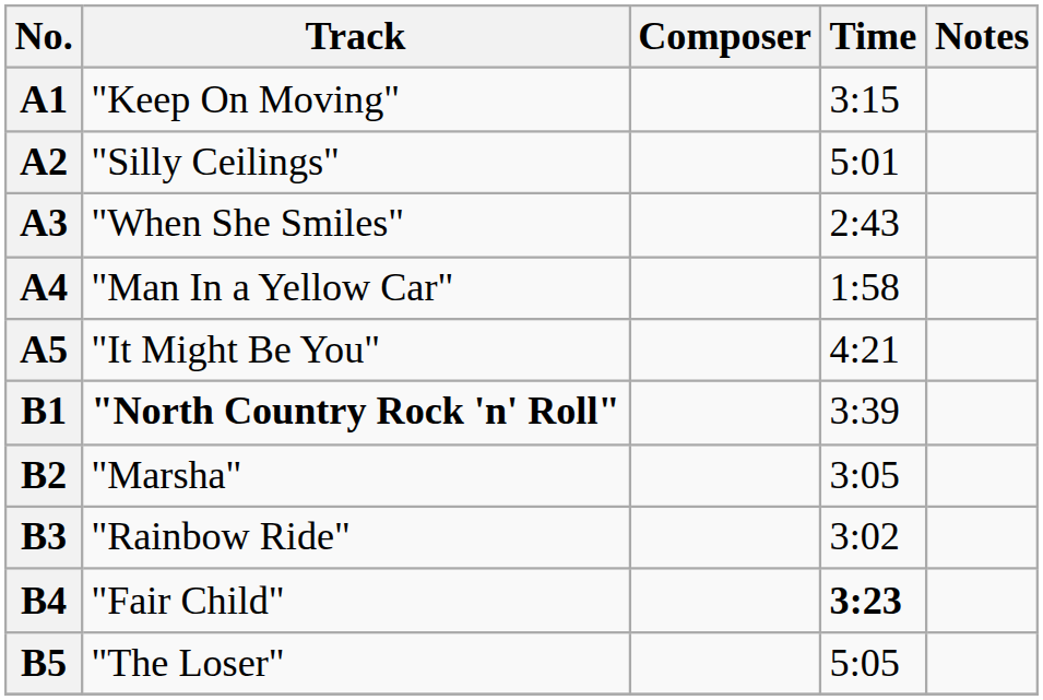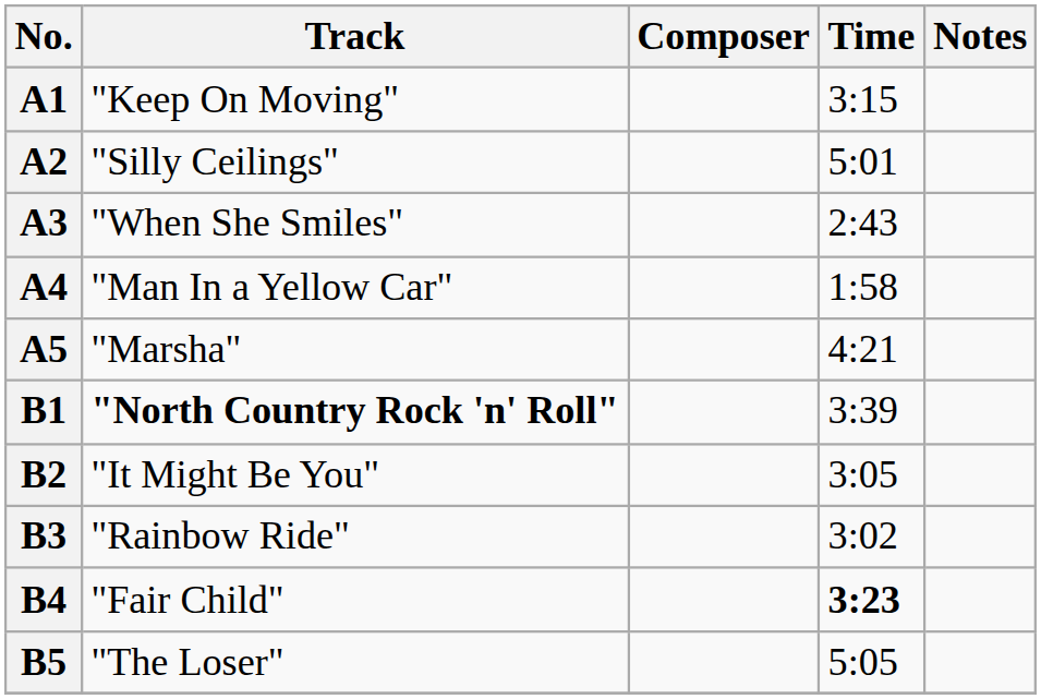A5 | Track: "It Might Be You" -> "Marsha"
B2 | Track: "Marsha" -> "It Might Be You"
